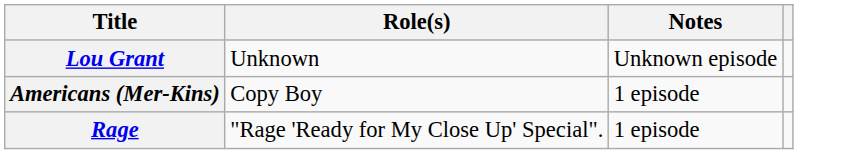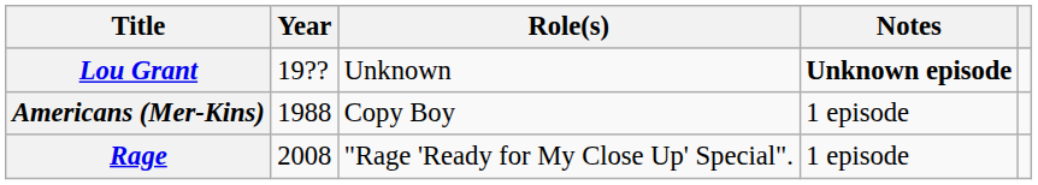+ column: Year | 19?? | 1988 | 2008
Lou Grant | Notes: normal -> bold
